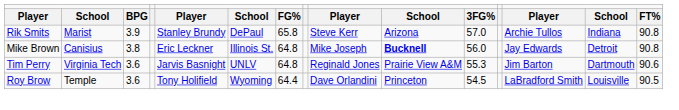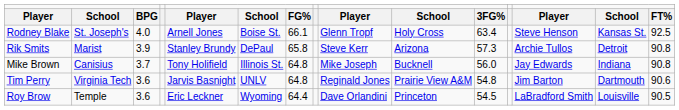+ row: Rodney Blake | St. Joseph's | 4.0 | Arnell Jones | Boise St. | 66.1 | Glenn Tropf | Holy Cross | 63.4 | Steve Henson | Kansas St. | 92.5
Rik Smits | column 11: 57.0 -> 57.3
Rik Smits | column 14: Indiana -> Detroit
Mike Brown | column 3: 3.8 -> 3.7
Mike Brown | column 5: Eric Leckner -> Tony Holifield
Mike Brown | column 10: bold -> normal
Mike Brown | column 14: Detroit -> Indiana
Tim Perry | column 11: 55.3 -> 54.8
Roy Brow | column 5: Tony Holifield -> Eric Leckner
